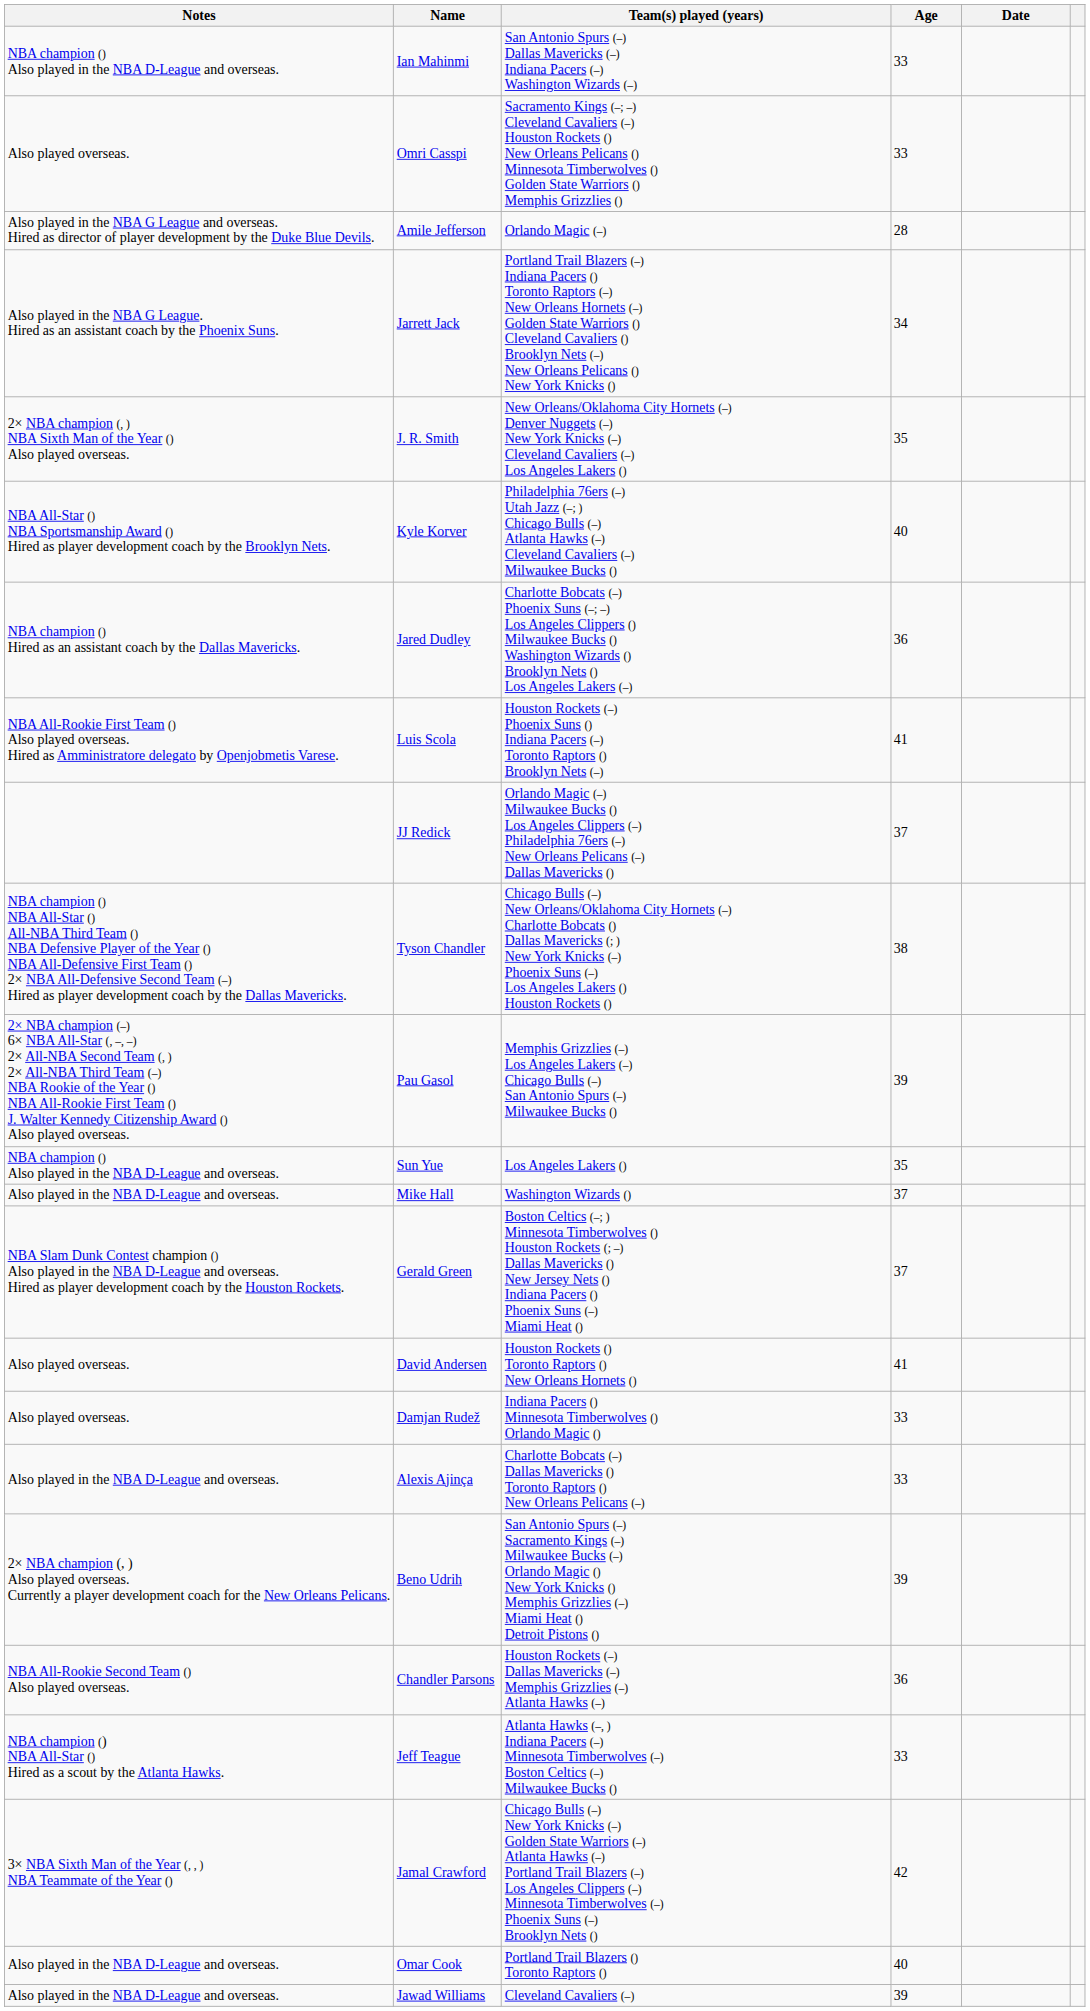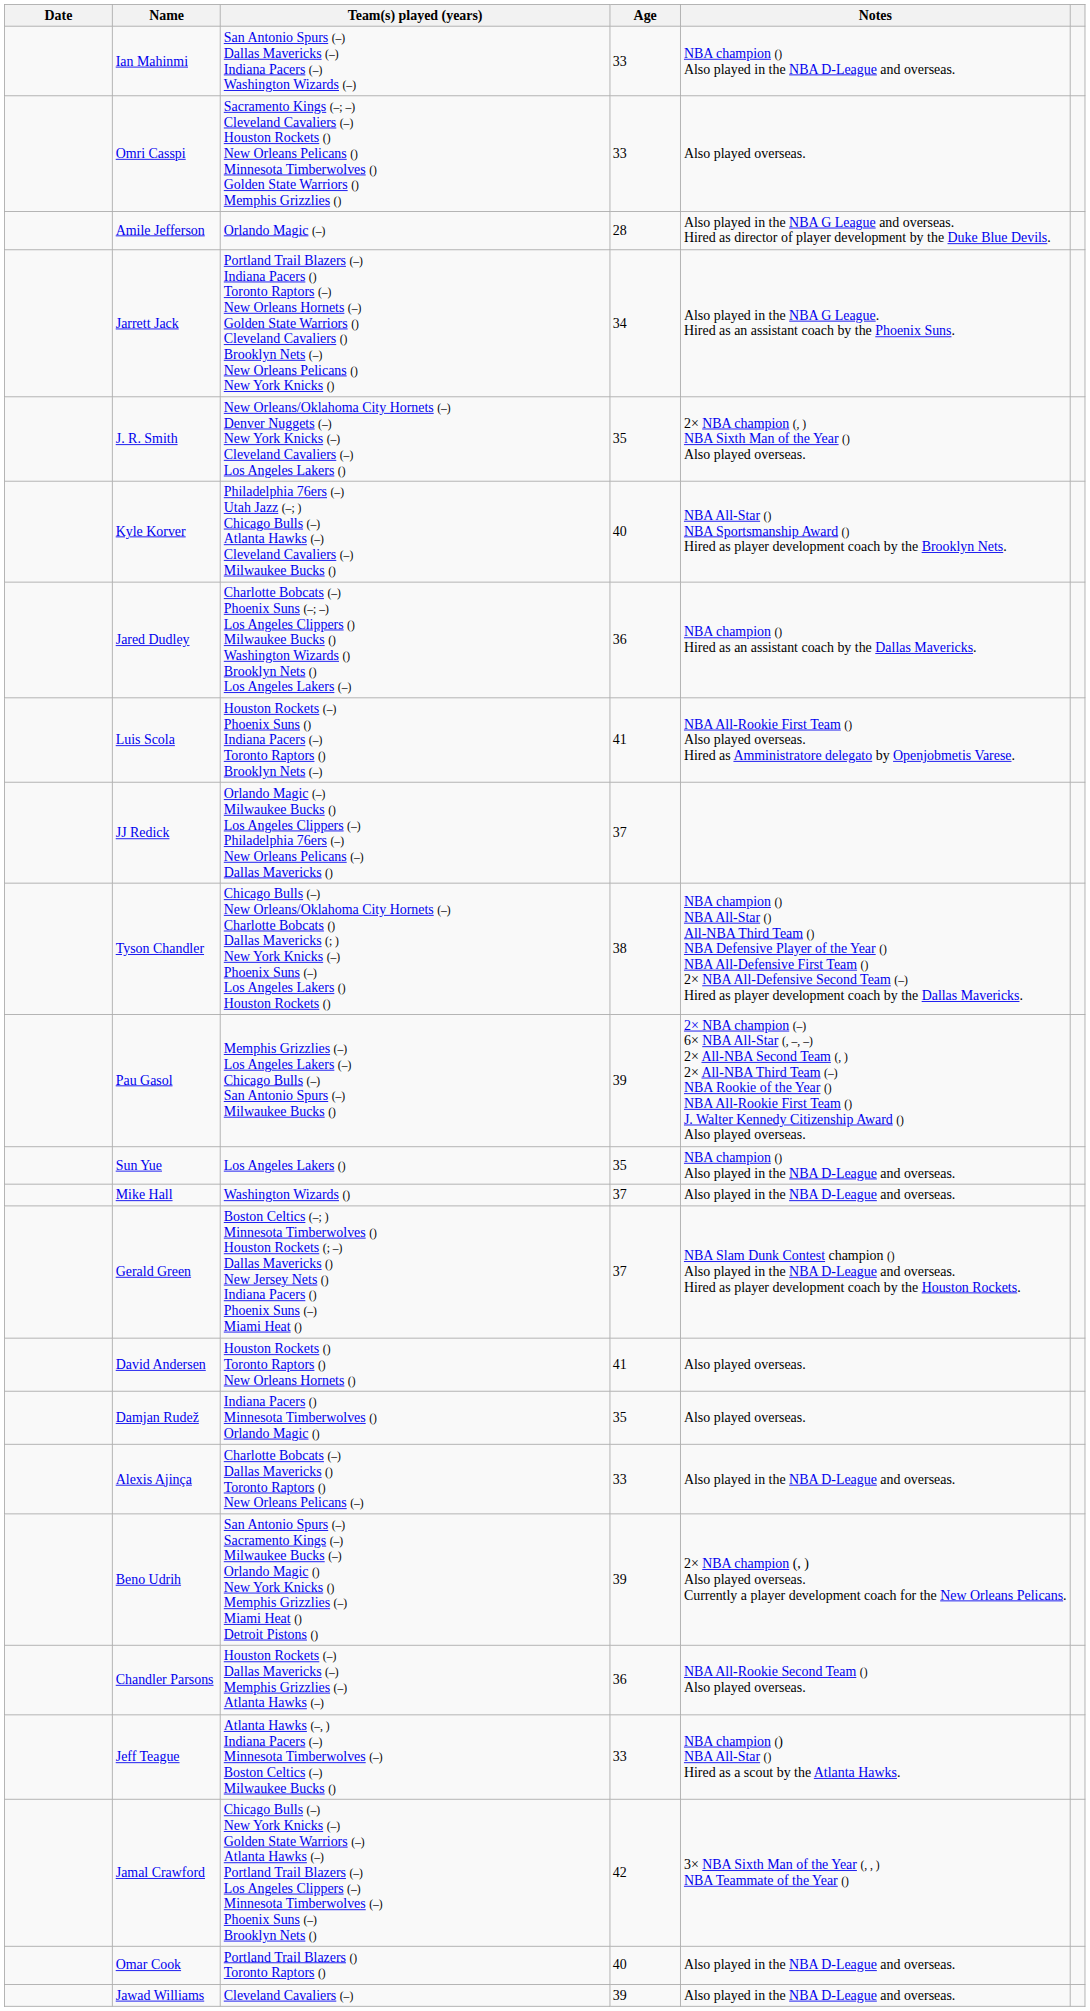columns swapped: Date <-> Notes
Damjan Rudež | Age: 33 -> 35
